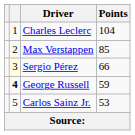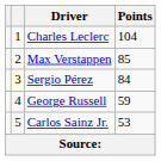Sergio Pérez | Points: 66 -> 84
George Russell | column 2: bold -> normal
